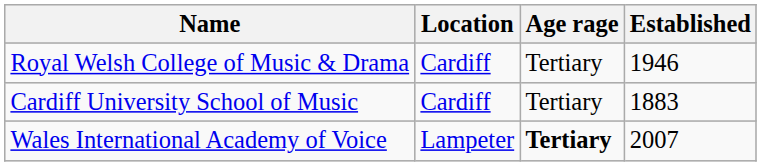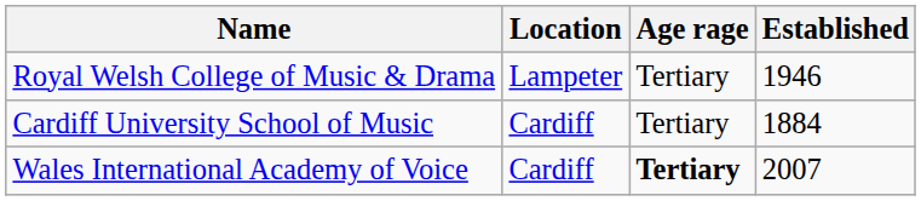Royal Welsh College of Music & Drama | Location: Cardiff -> Lampeter
Cardiff University School of Music | Established: 1883 -> 1884
Wales International Academy of Voice | Location: Lampeter -> Cardiff
